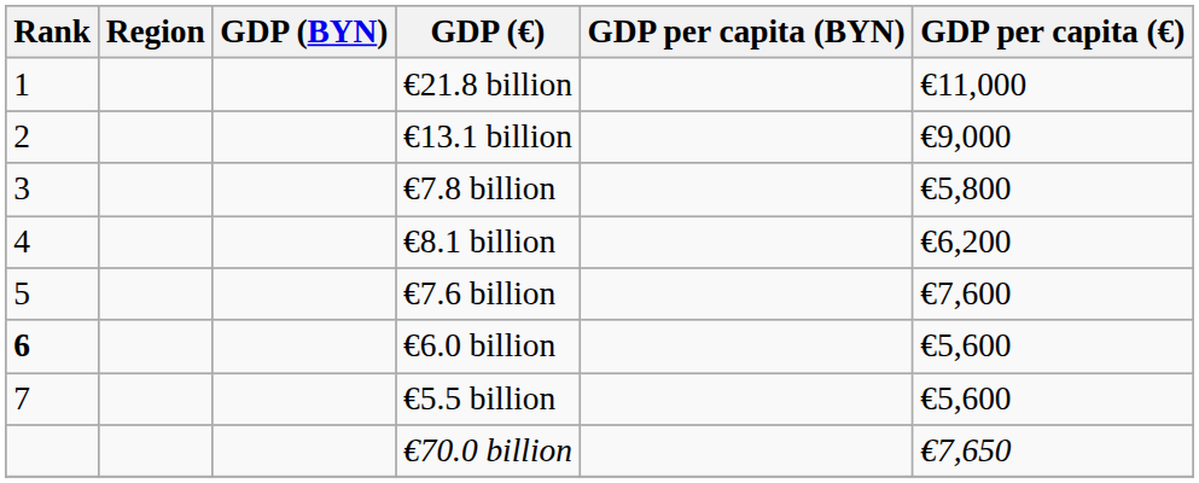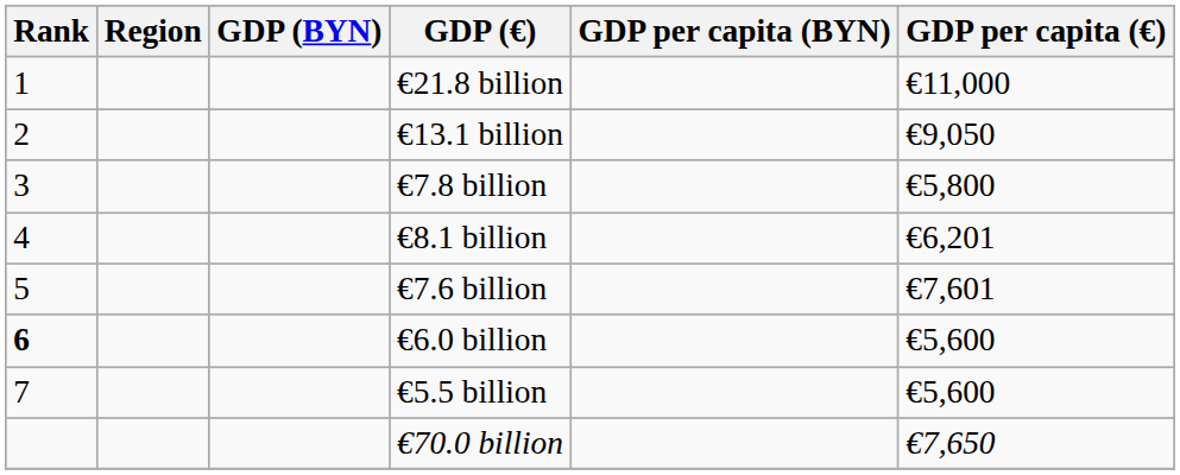€13.1 billion | GDP per capita (€): €9,000 -> €9,050
€8.1 billion | GDP per capita (€): €6,200 -> €6,201
€7.6 billion | GDP per capita (€): €7,600 -> €7,601
